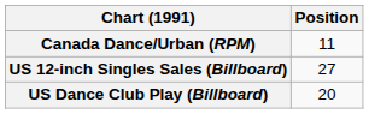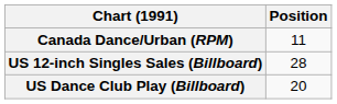US 12-inch Singles Sales (Billboard) | Position: 27 -> 28
